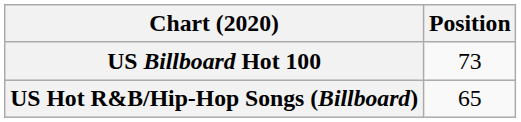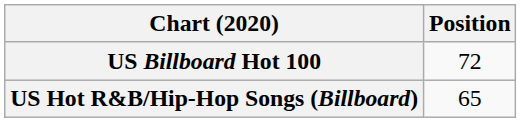US Billboard Hot 100 | Position: 73 -> 72
